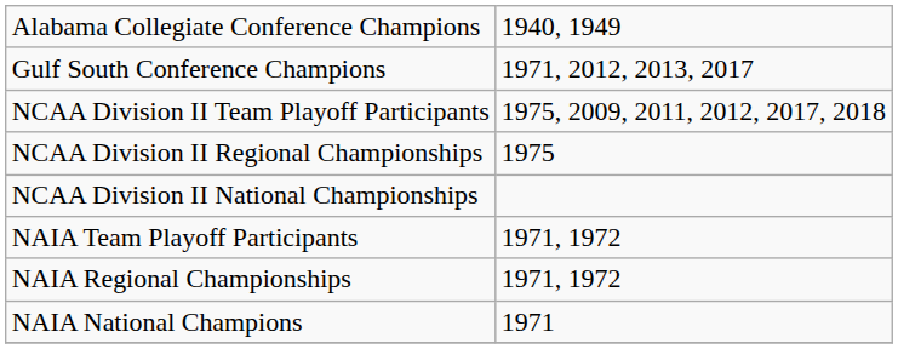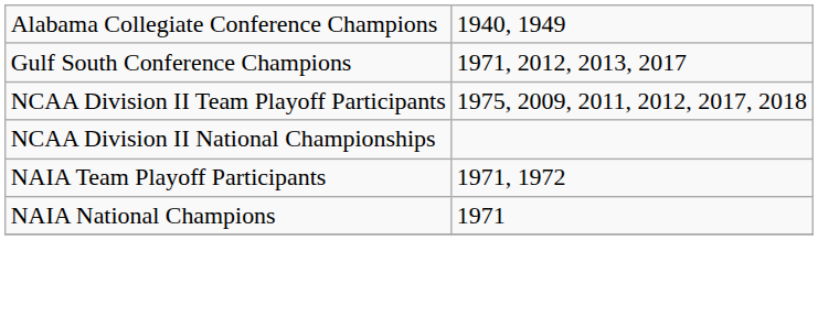- row: NCAA Division II Regional Championships | 1975
- row: NAIA Regional Championships | 1971, 1972
